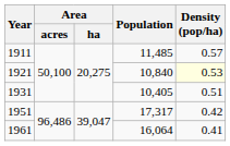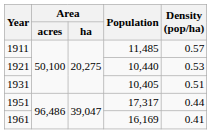1921 | Population: 10,840 -> 10,440
1921 | Density (pop/ha): lightyellow background -> no background
1951 | Density (pop/ha): 0.42 -> 0.44
1961 | Population: 16,064 -> 16,169
